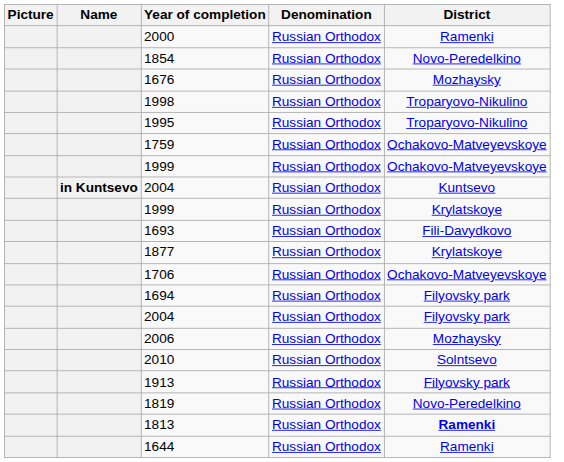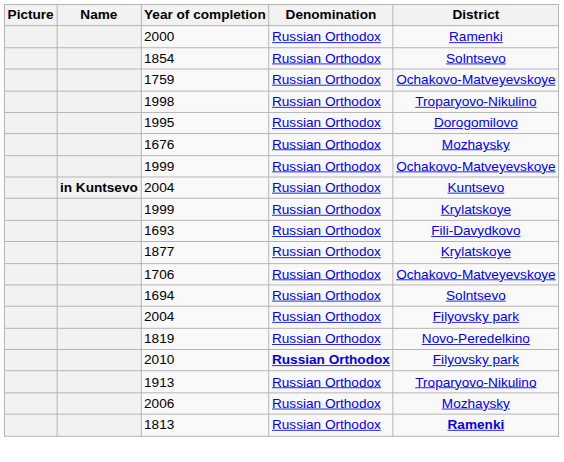1854 | District: Novo-Peredelkino -> Solntsevo
rows swapped: 1759 <-> 1676
1995 | District: Troparyovo-Nikulino -> Dorogomilovo
1694 | District: Filyovsky park -> Solntsevo
rows swapped: 2006 <-> 1819
2010 | Denomination: normal -> bold
2010 | District: Solntsevo -> Filyovsky park
1913 | District: Filyovsky park -> Troparyovo-Nikulino
- row: 1644 | Russian Orthodox | Ramenki
